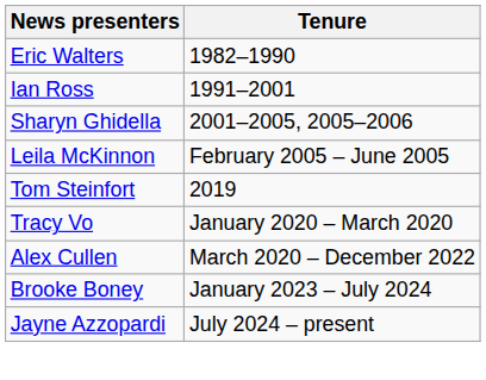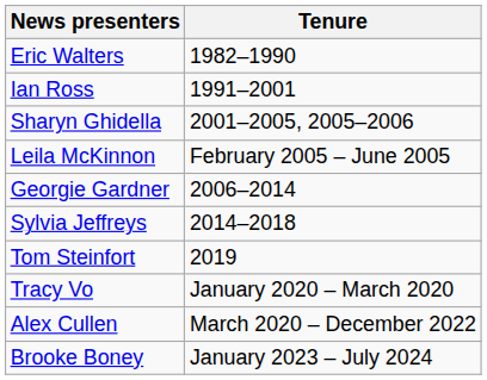+ row: Georgie Gardner | 2006–2014
+ row: Sylvia Jeffreys | 2014–2018
- row: Jayne Azzopardi | July 2024 – present
